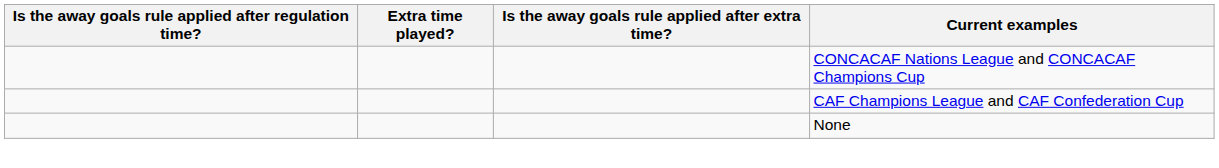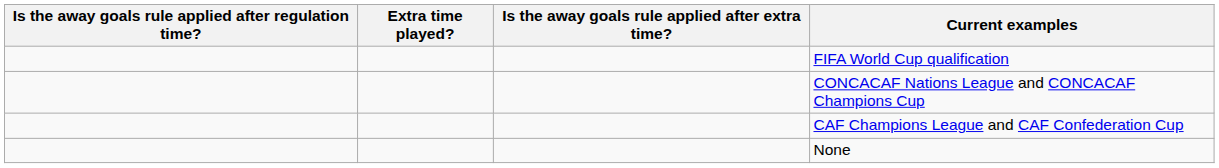+ row: FIFA World Cup qualification
